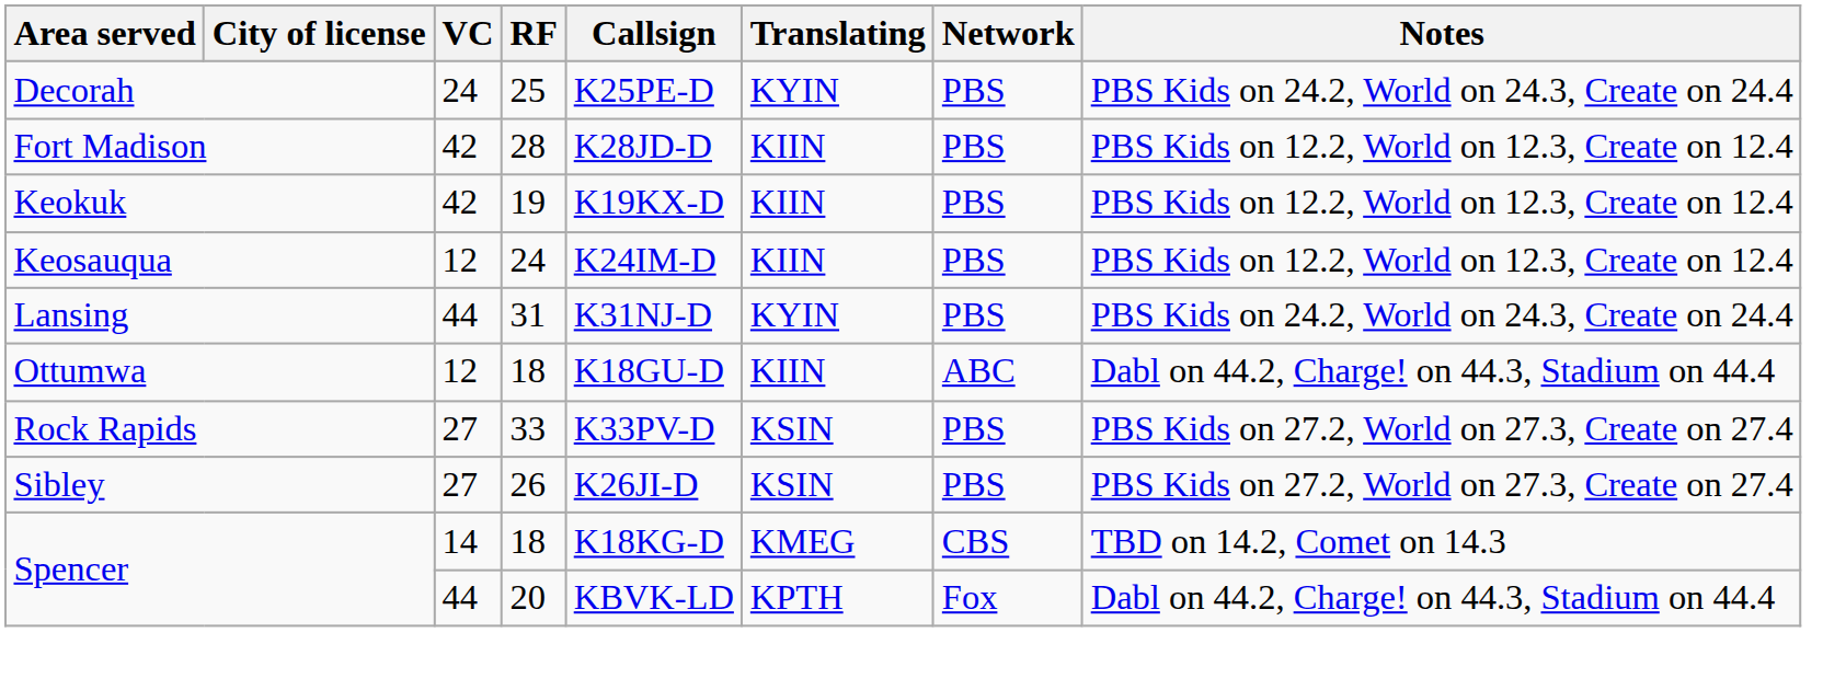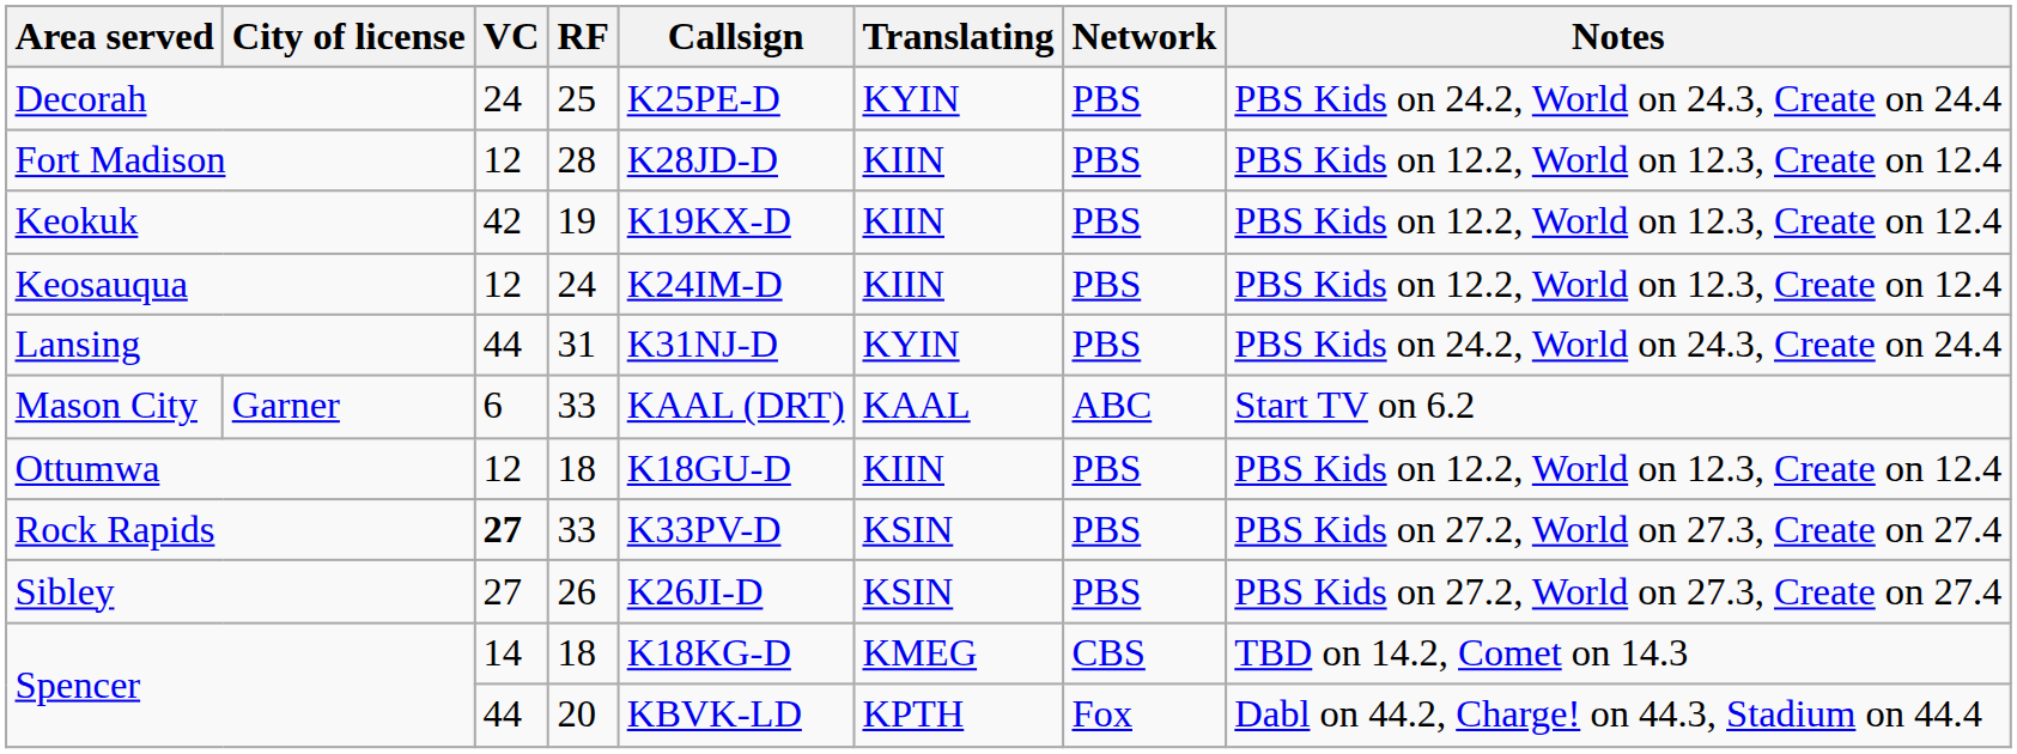Fort Madison | VC: 42 -> 12
+ row: Mason City | Garner | 6 | 33 | KAAL (DRT) | KAAL | ABC | Start TV on 6.2
Ottumwa | Network: ABC -> PBS
Ottumwa | Notes: Dabl on 44.2, Charge! on 44.3, Stadium on 44.4 -> PBS Kids on 12.2, World on 12.3, Create on 12.4
Rock Rapids | VC: normal -> bold
